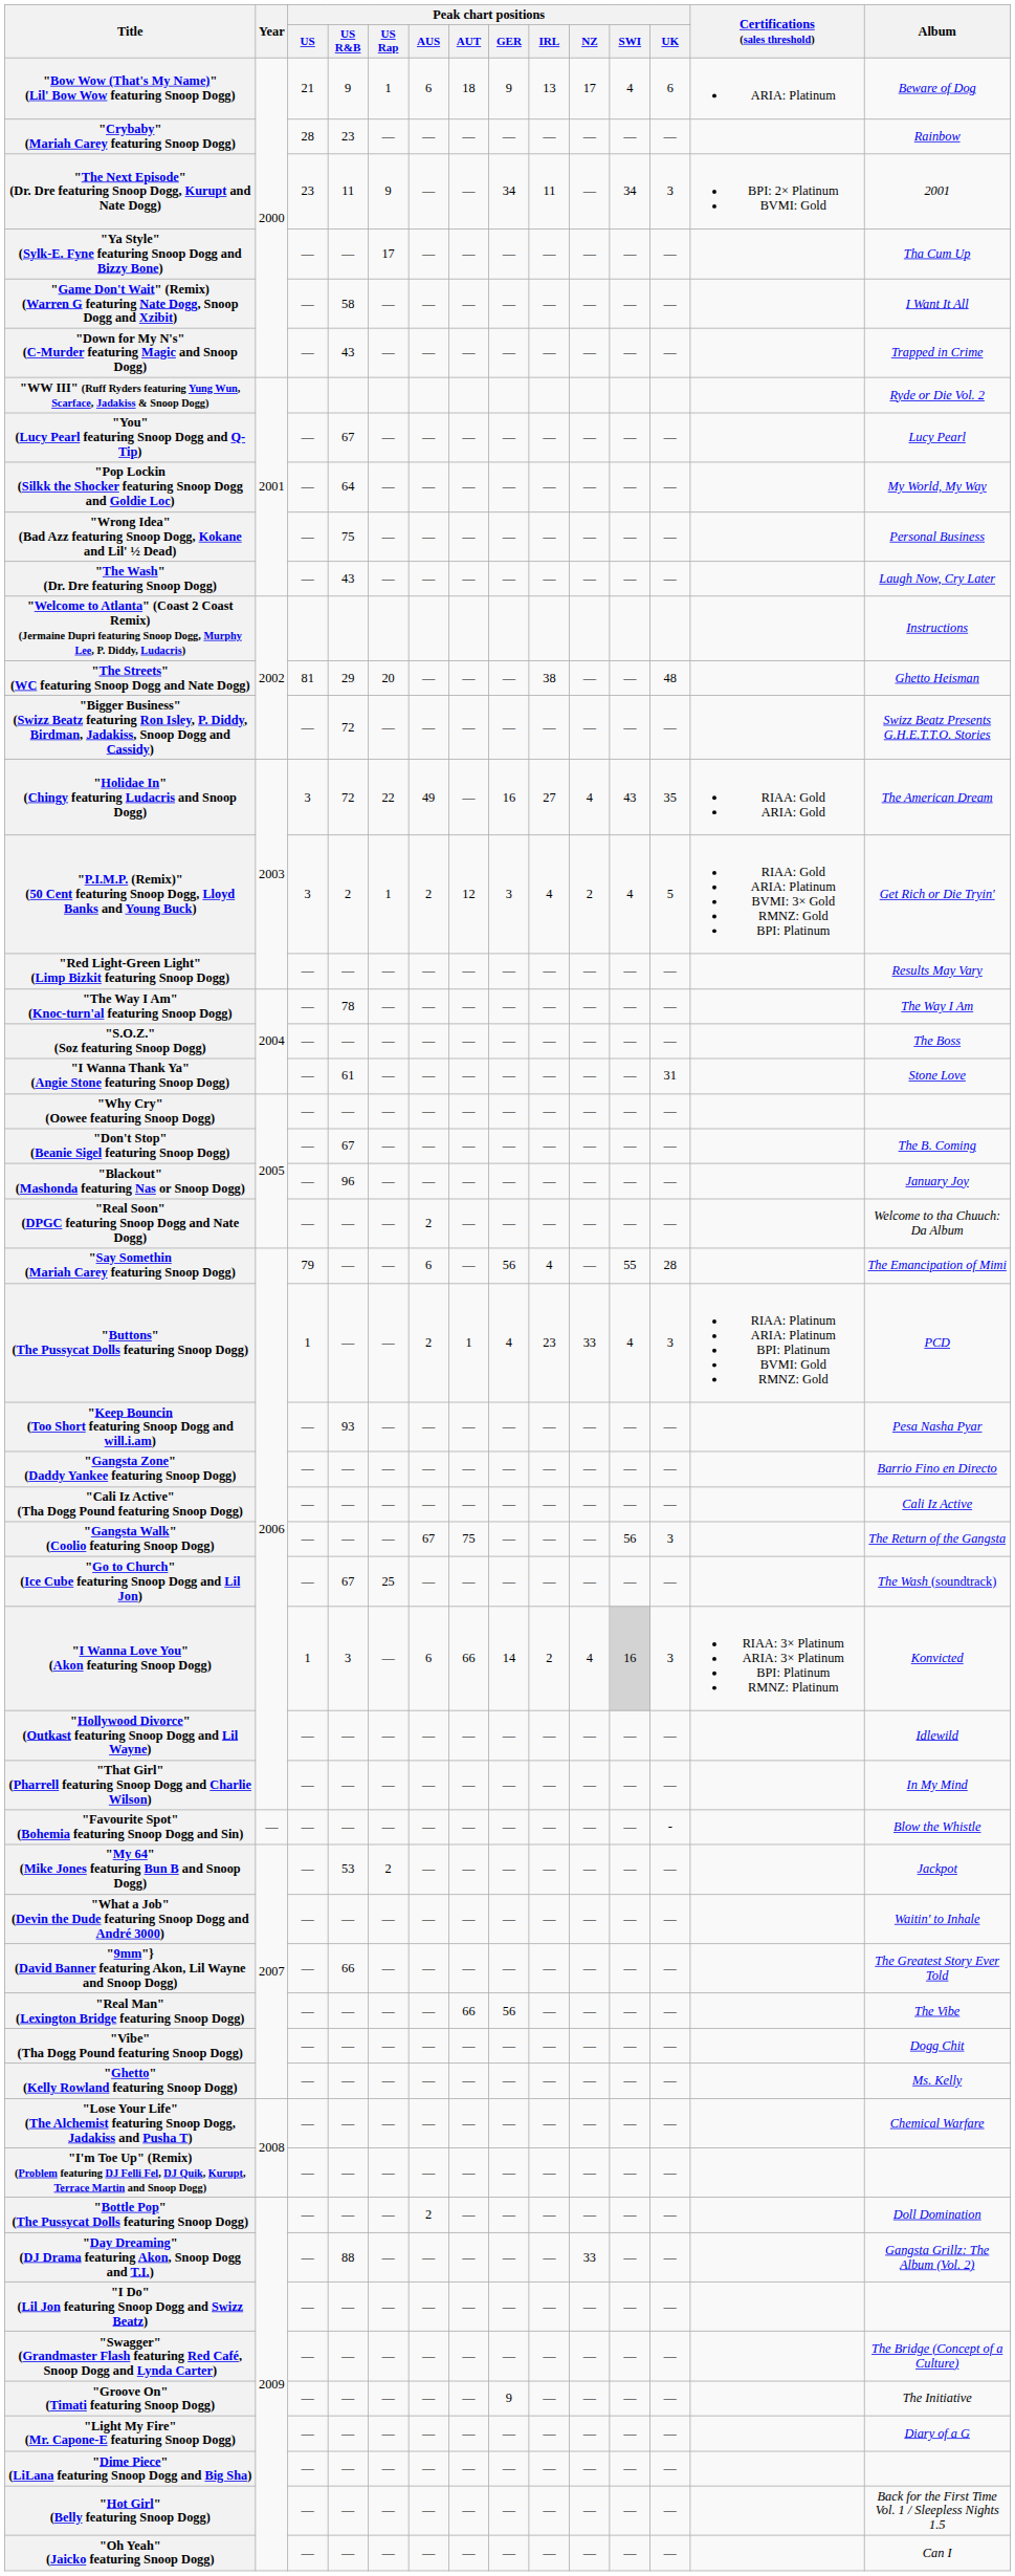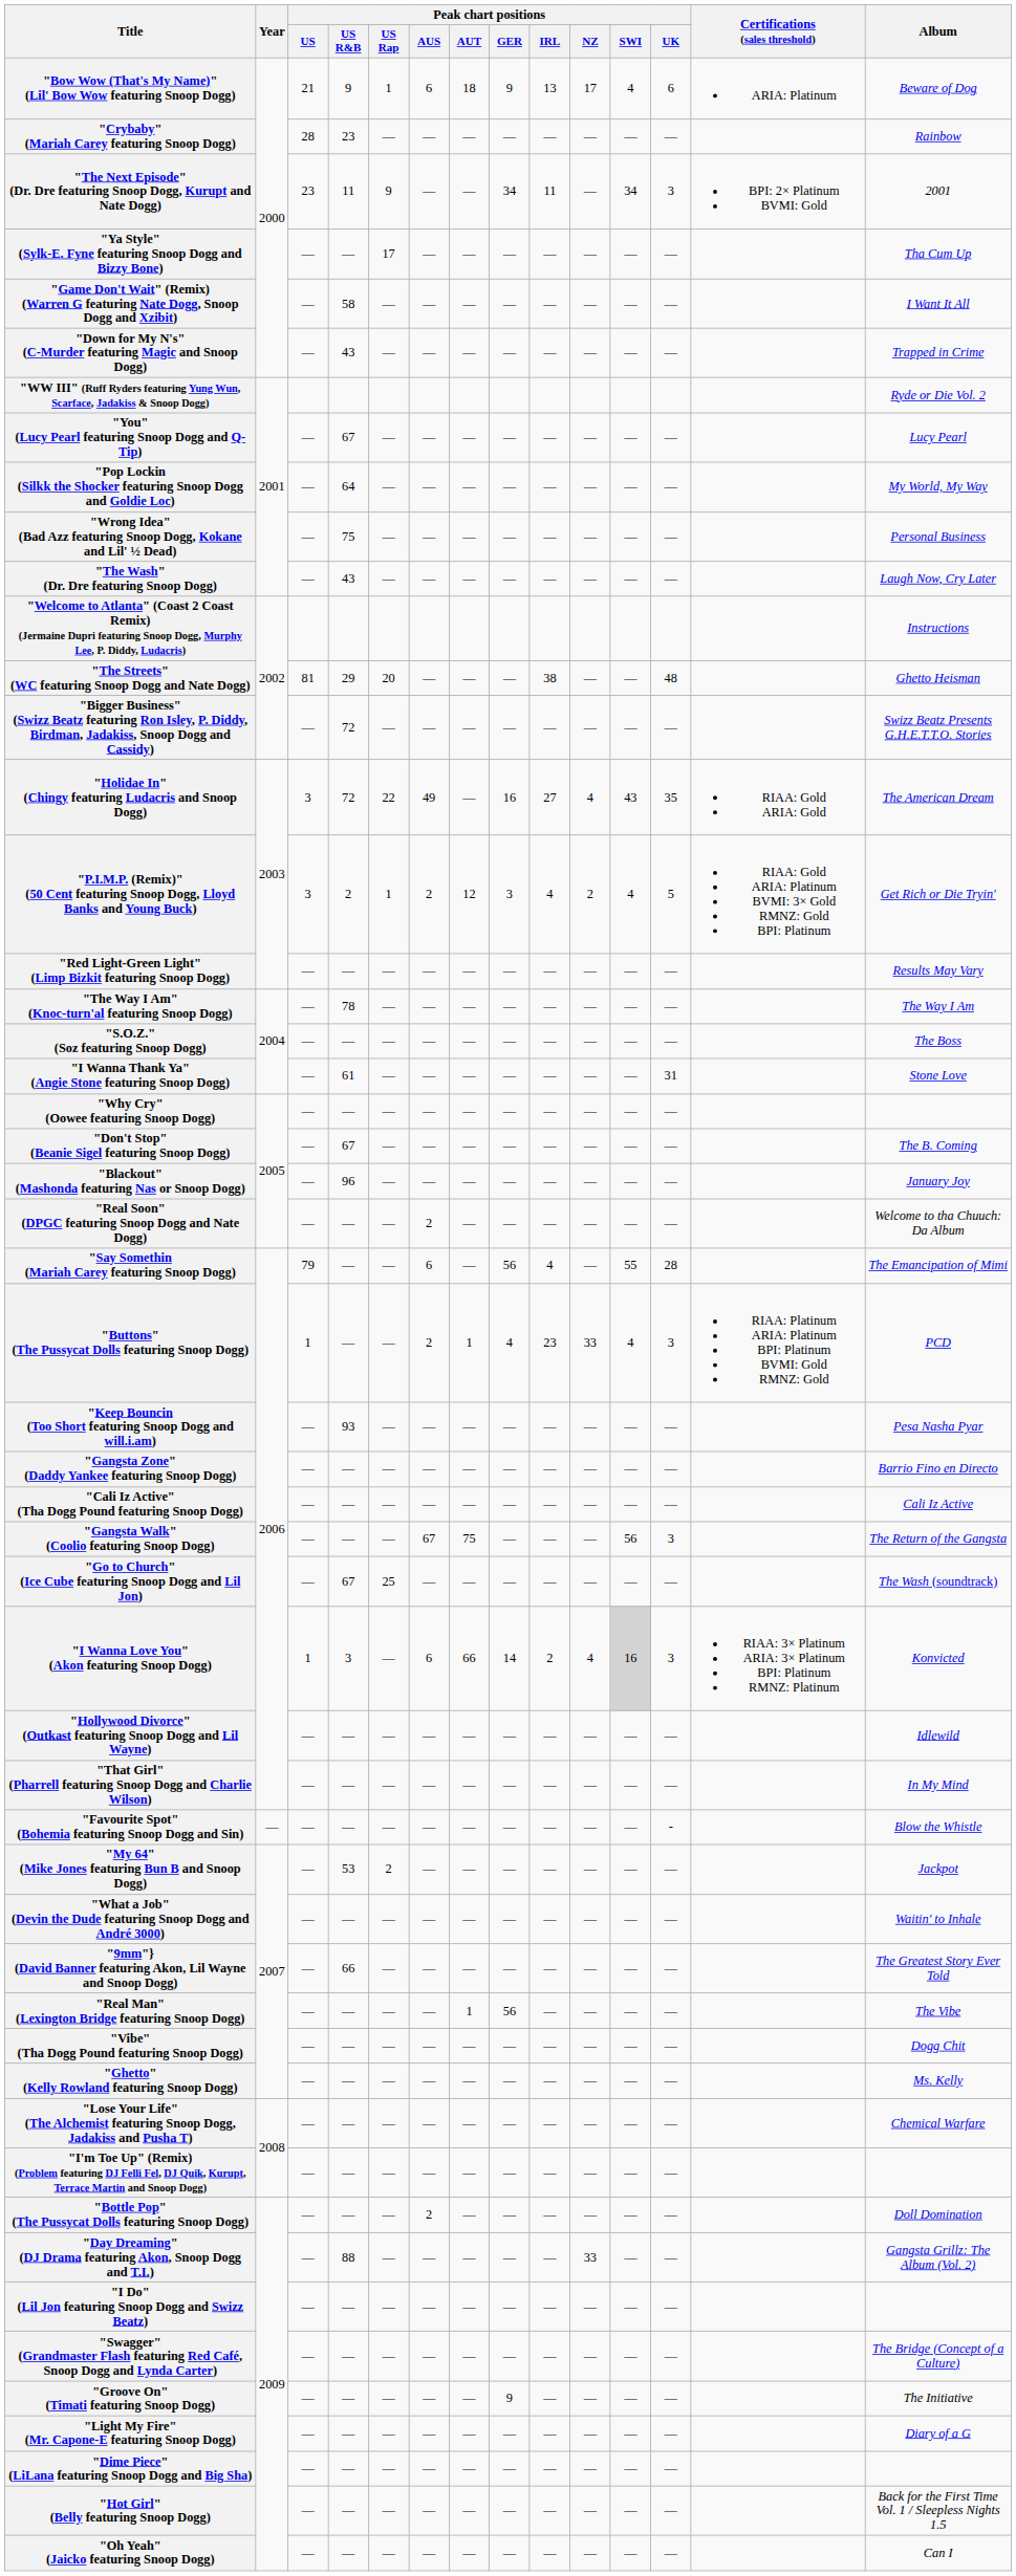"Real Man" (Lexington Bridge featuring Snoop Dogg) | Peak chart positions / AUT: 66 -> 1
